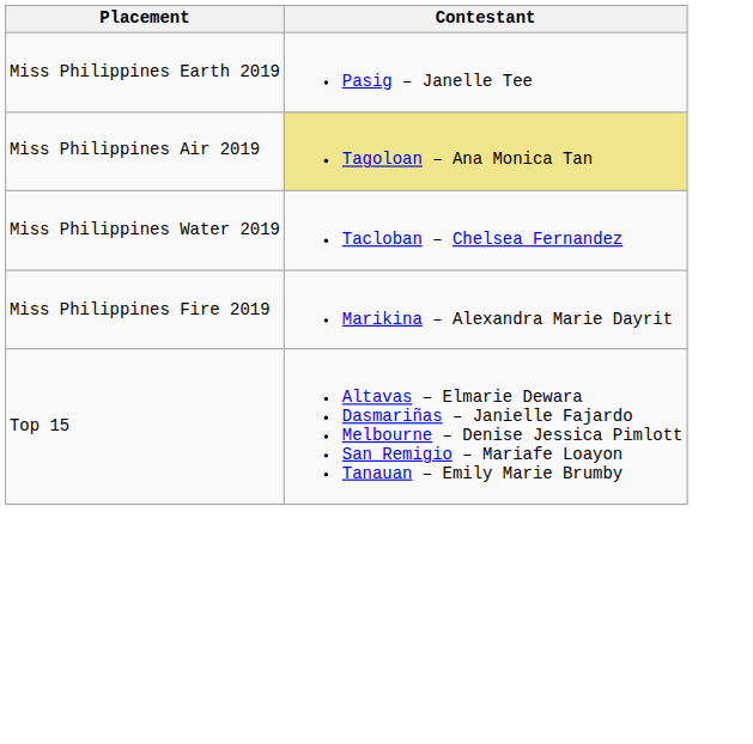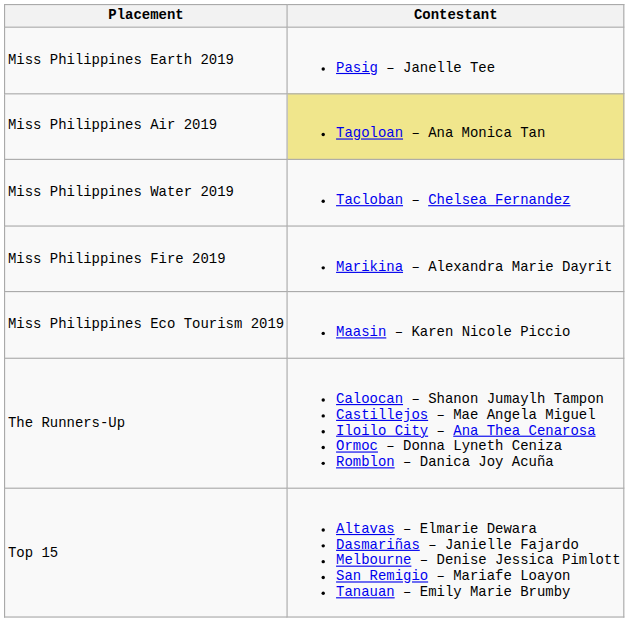+ row: Miss Philippines Eco Tourism 2019 | Maasin – Karen Nicole Piccio
+ row: The Runners-Up | Caloocan – Shanon Jumaylh Tampon Castillejos – Mae Angela Miguel Iloilo City – Ana Thea Cenarosa Ormoc – Donna Lyneth Ceniza Romblon – Danica Joy Acuña
